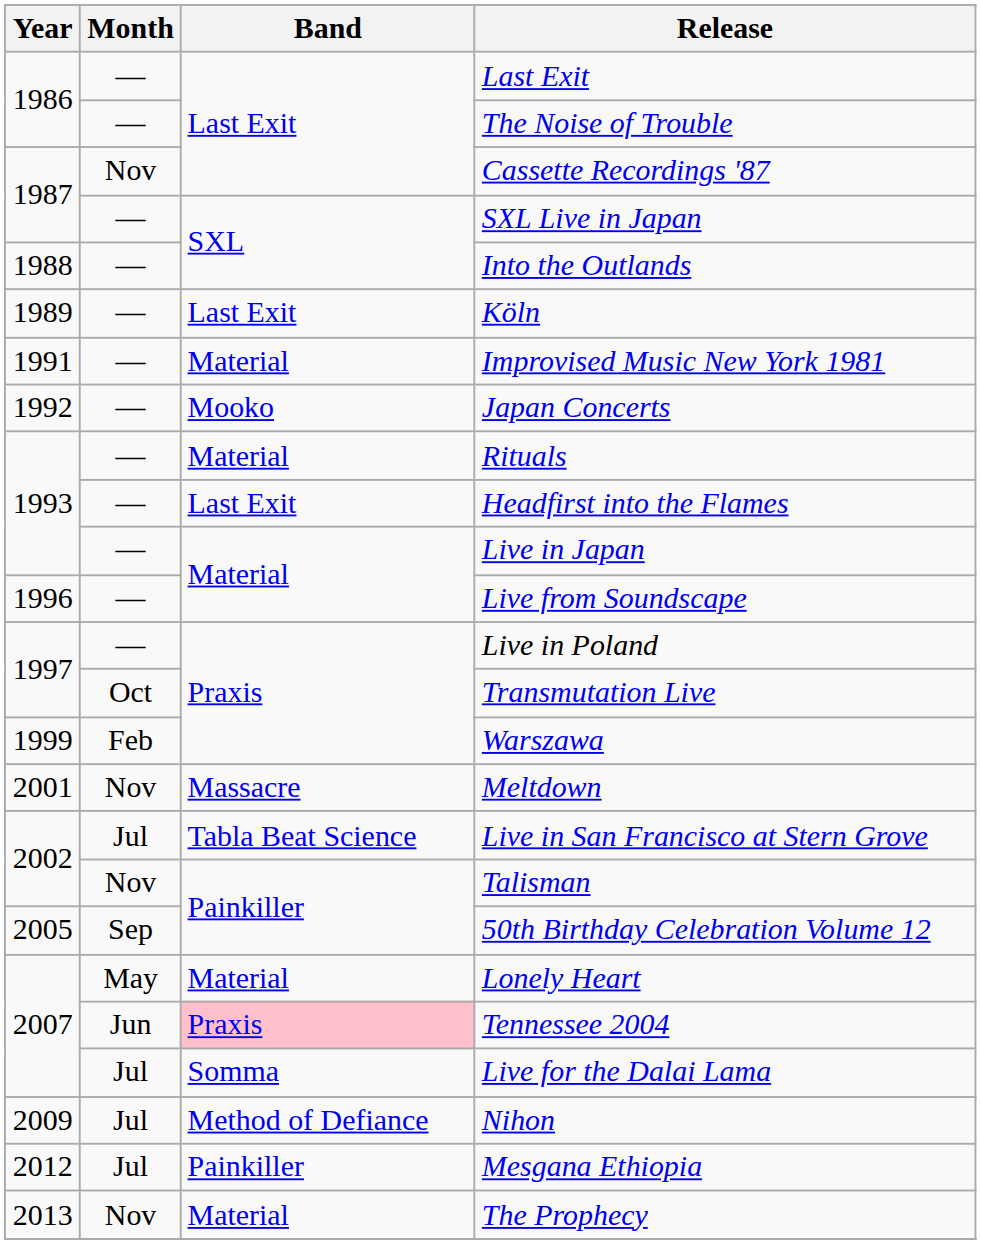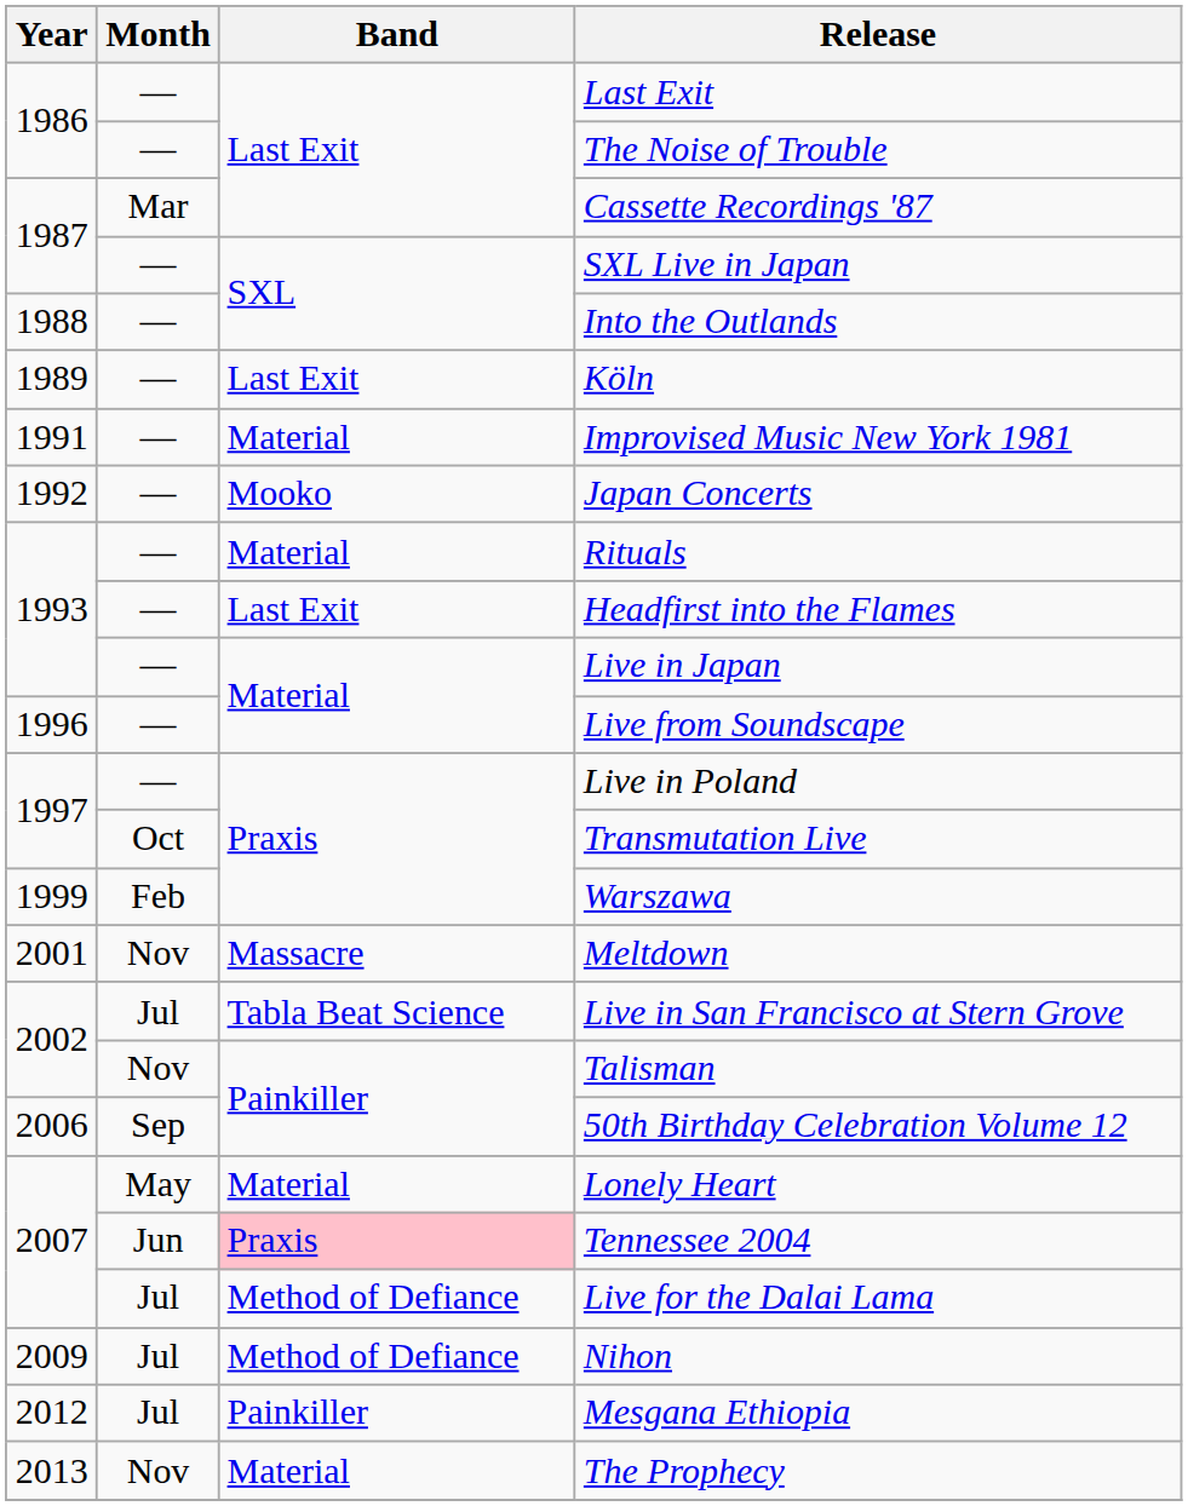Cassette Recordings '87 | Month: Nov -> Mar
50th Birthday Celebration Volume 12 | Year: 2005 -> 2006
Live for the Dalai Lama | Band: Somma -> Method of Defiance
